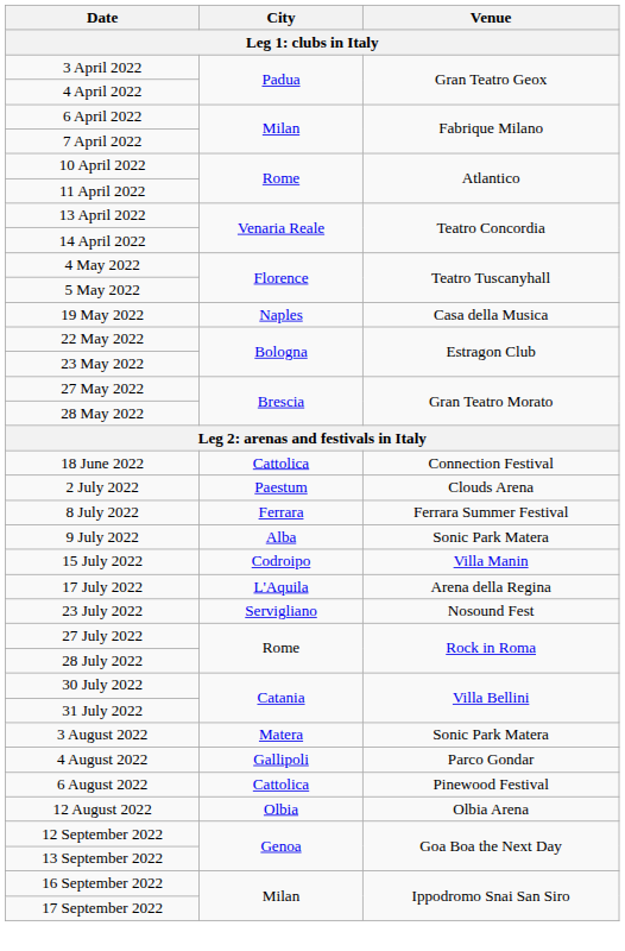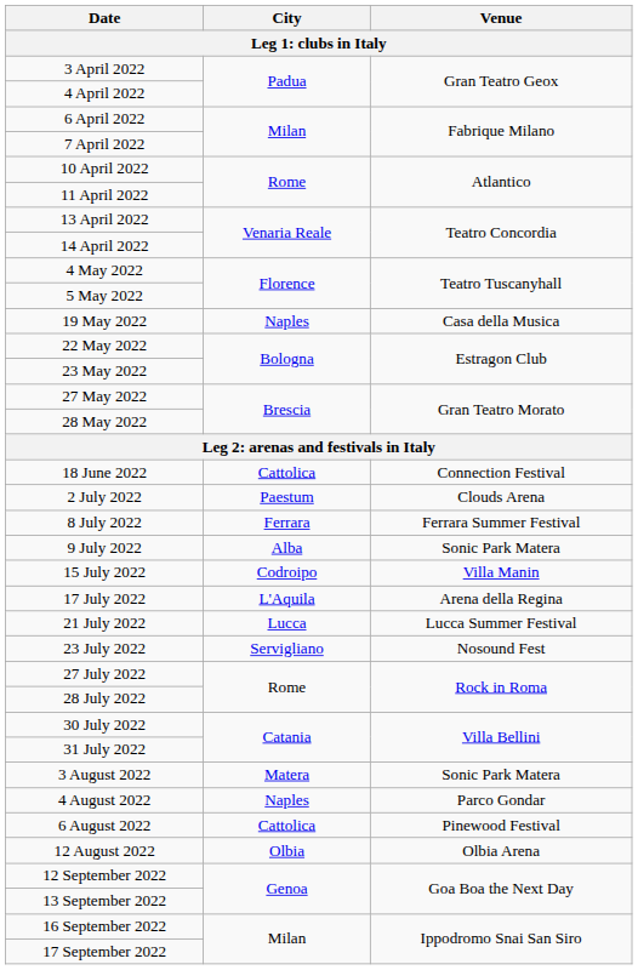+ row: 21 July 2022 | Lucca | Lucca Summer Festival
4 August 2022 | City: Gallipoli -> Naples
